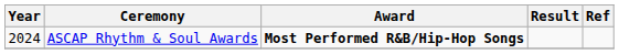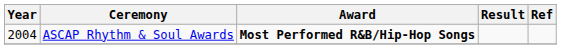ASCAP Rhythm & Soul Awards | Year: 2024 -> 2004
